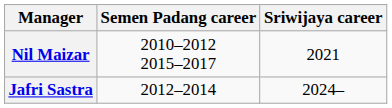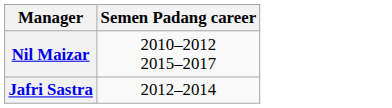- column: Sriwijaya career | 2021 | 2024–
